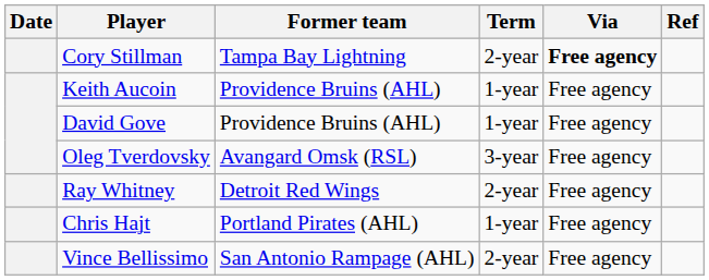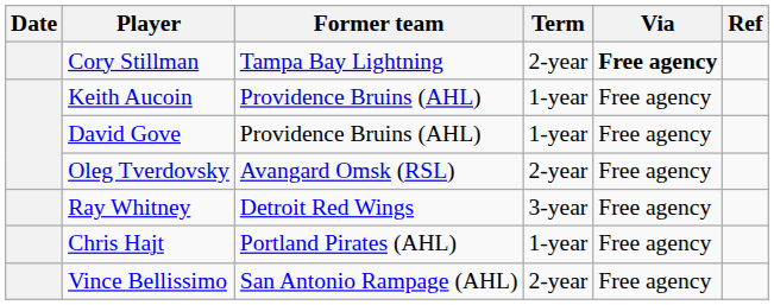Oleg Tverdovsky | Term: 3-year -> 2-year
Ray Whitney | Term: 2-year -> 3-year
